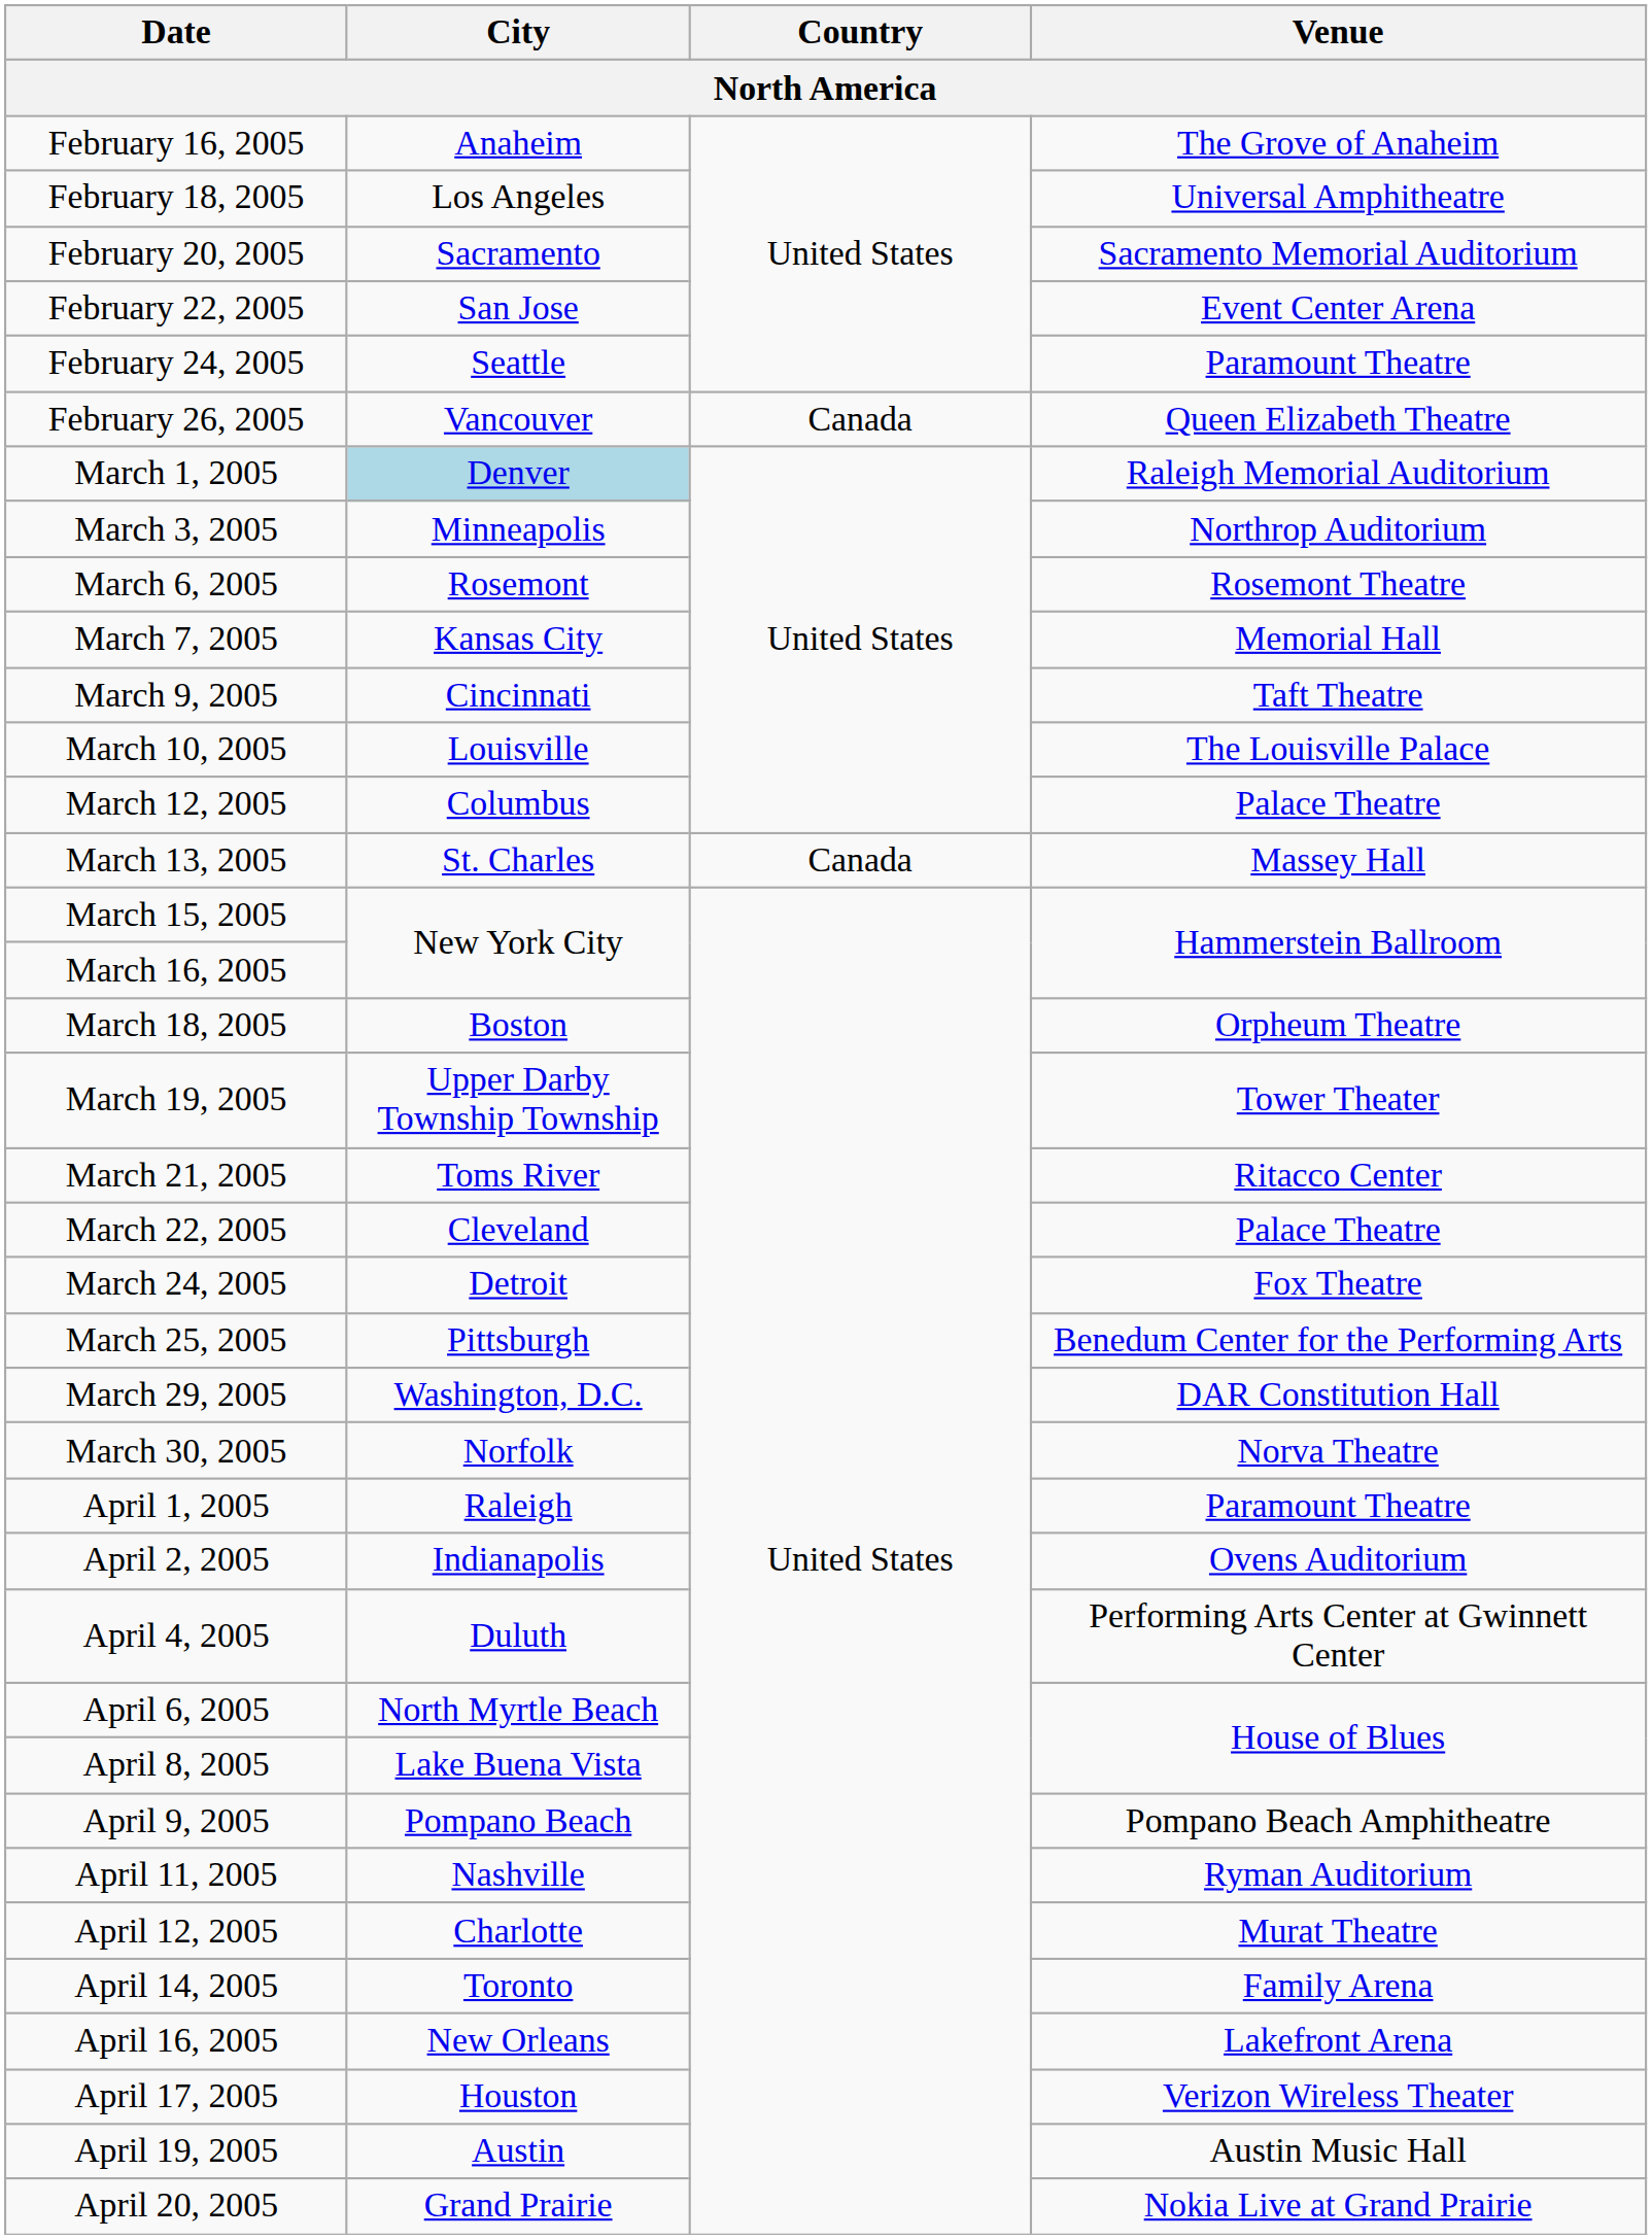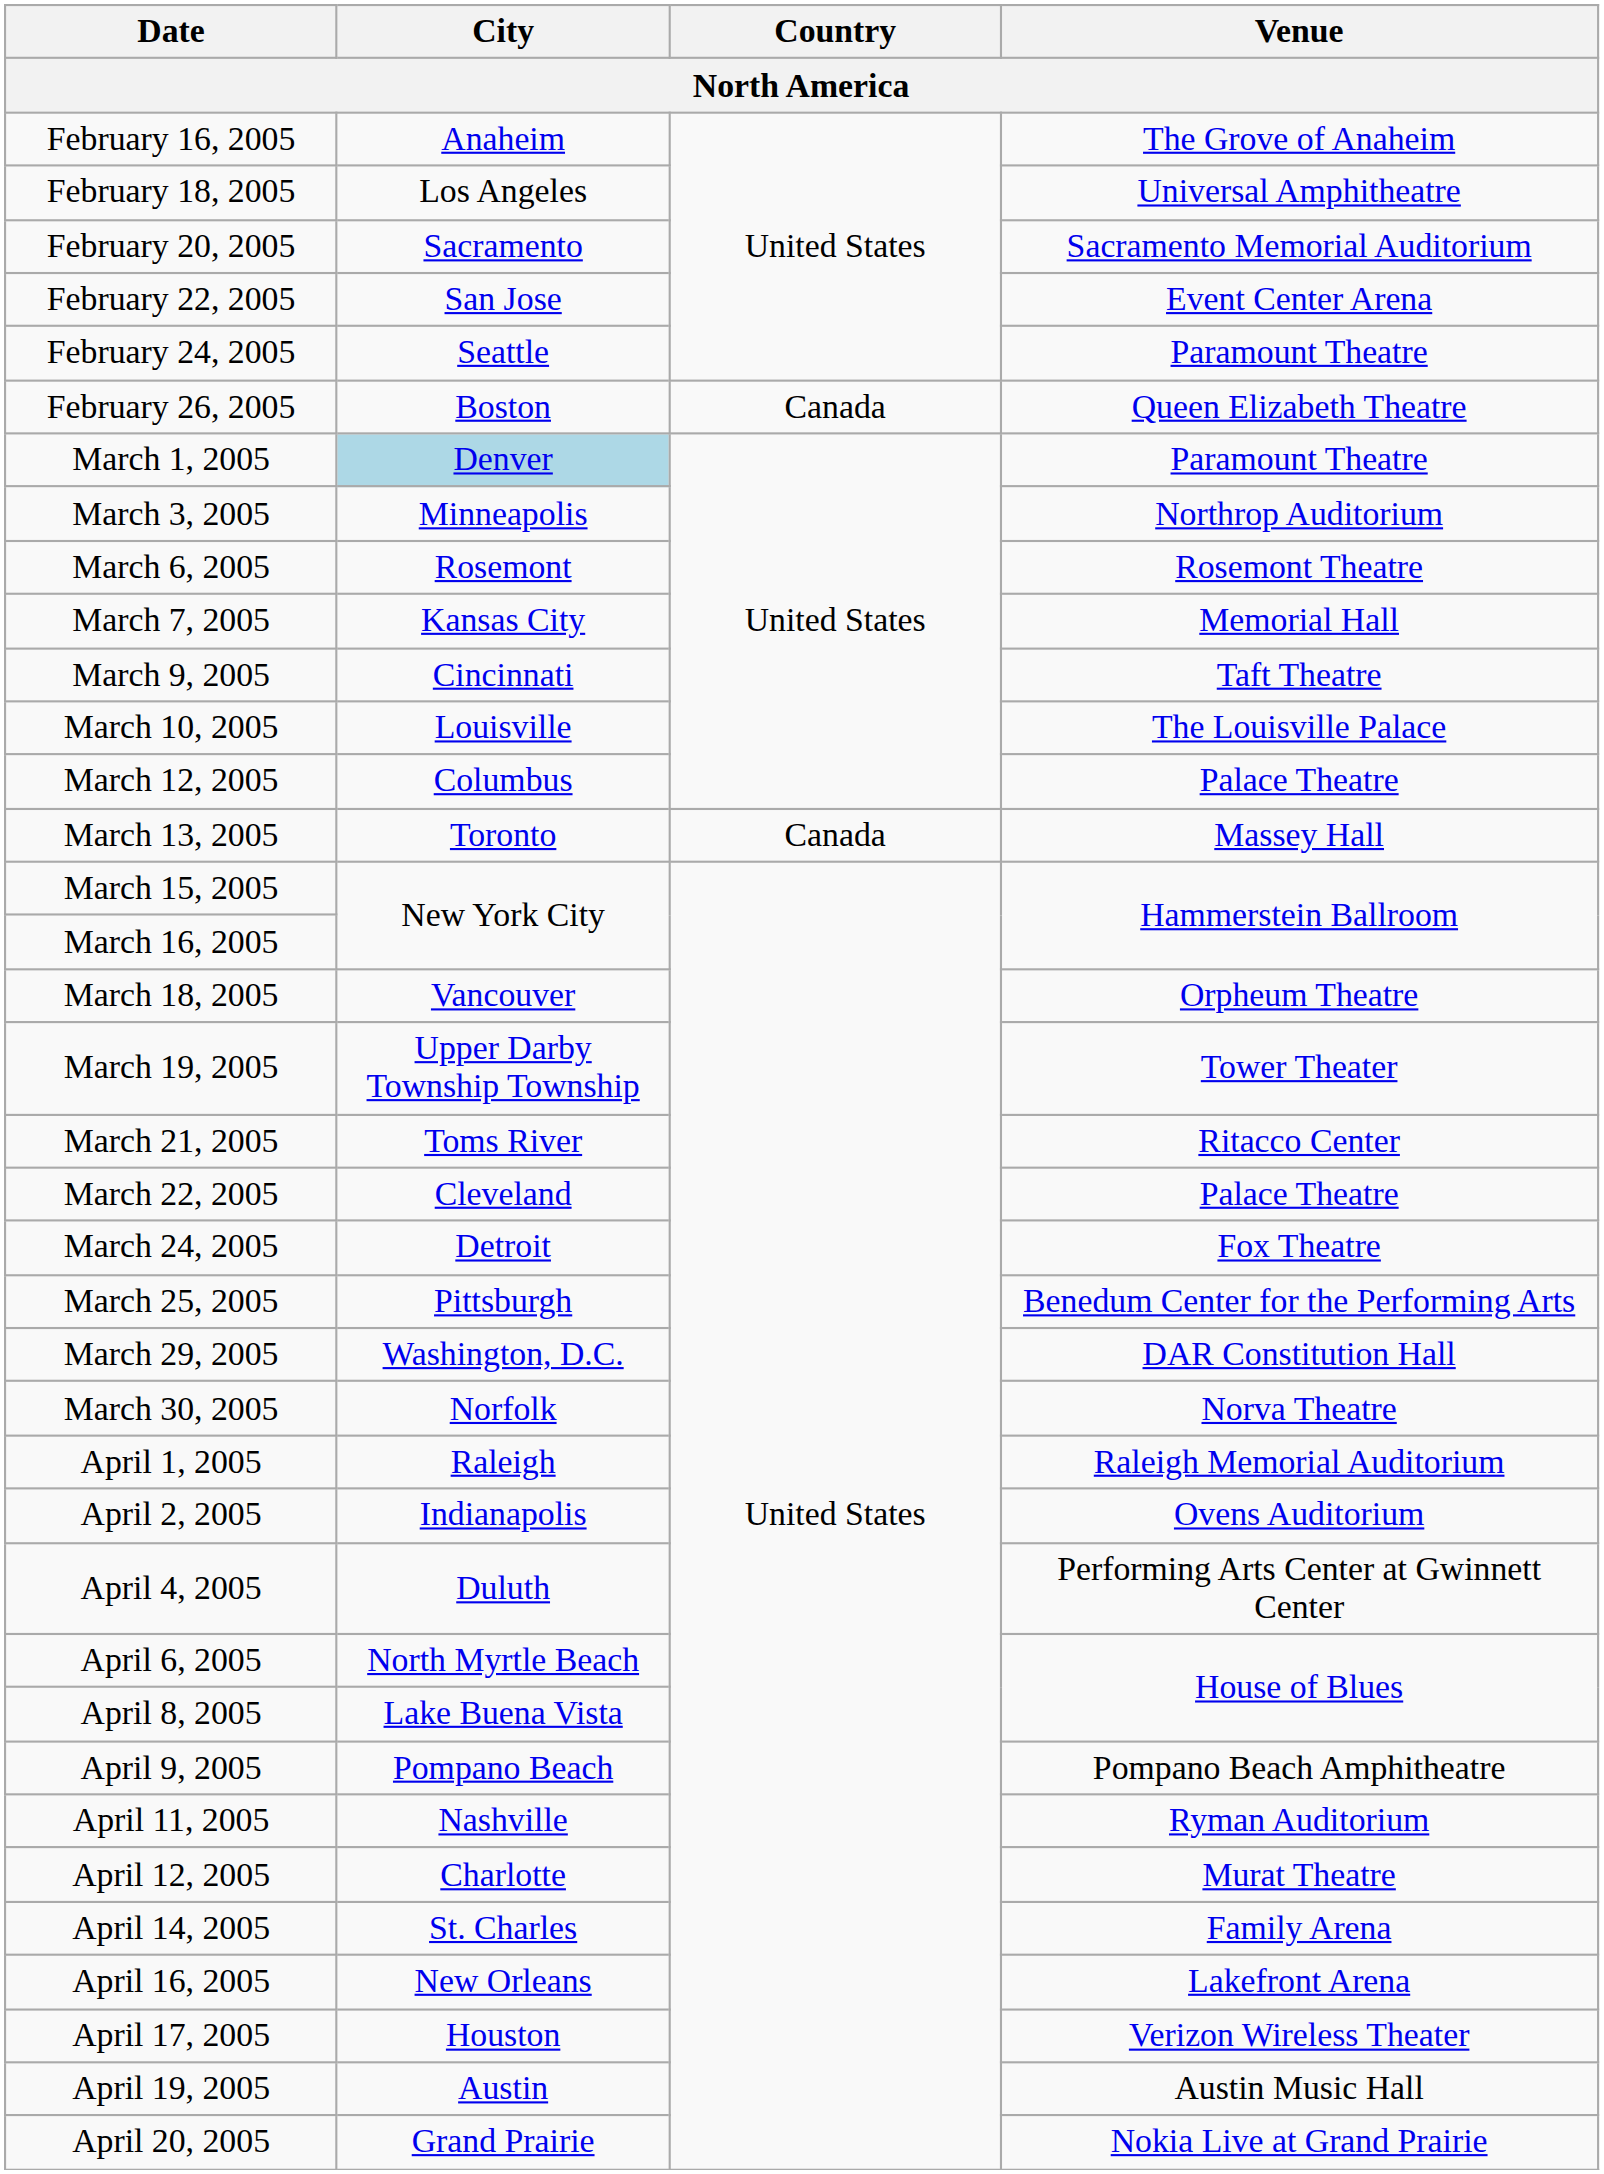February 26, 2005 | City: Vancouver -> Boston
March 1, 2005 | Venue: Raleigh Memorial Auditorium -> Paramount Theatre
March 13, 2005 | City: St. Charles -> Toronto
March 18, 2005 | City: Boston -> Vancouver
April 1, 2005 | Venue: Paramount Theatre -> Raleigh Memorial Auditorium
April 14, 2005 | City: Toronto -> St. Charles
